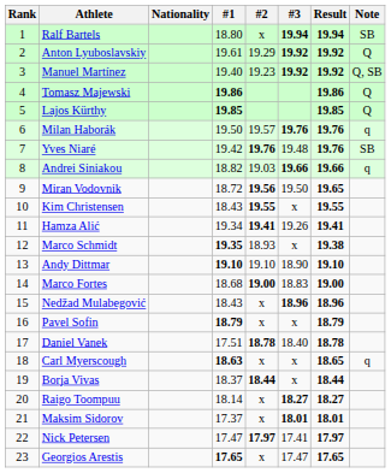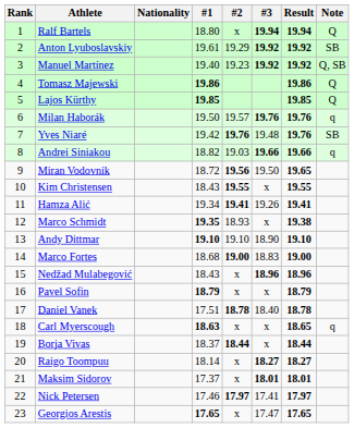Ralf Bartels | Note: SB -> Q
Anton Lyuboslavskiy | Note: Q -> SB
Nick Petersen | #1: 17.47 -> 17.46
